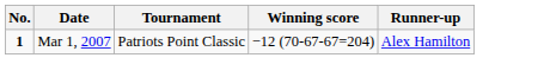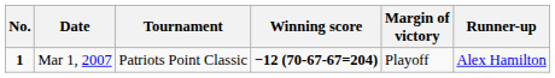+ column: Margin of victory | Playoff
Mar 1, 2007 | Winning score: normal -> bold
